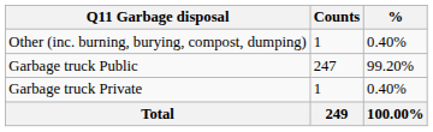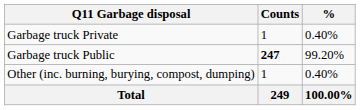rows swapped: Garbage truck Private <-> Other (inc. burning, burying, compost, dumping)
Garbage truck Public | Counts: normal -> bold
